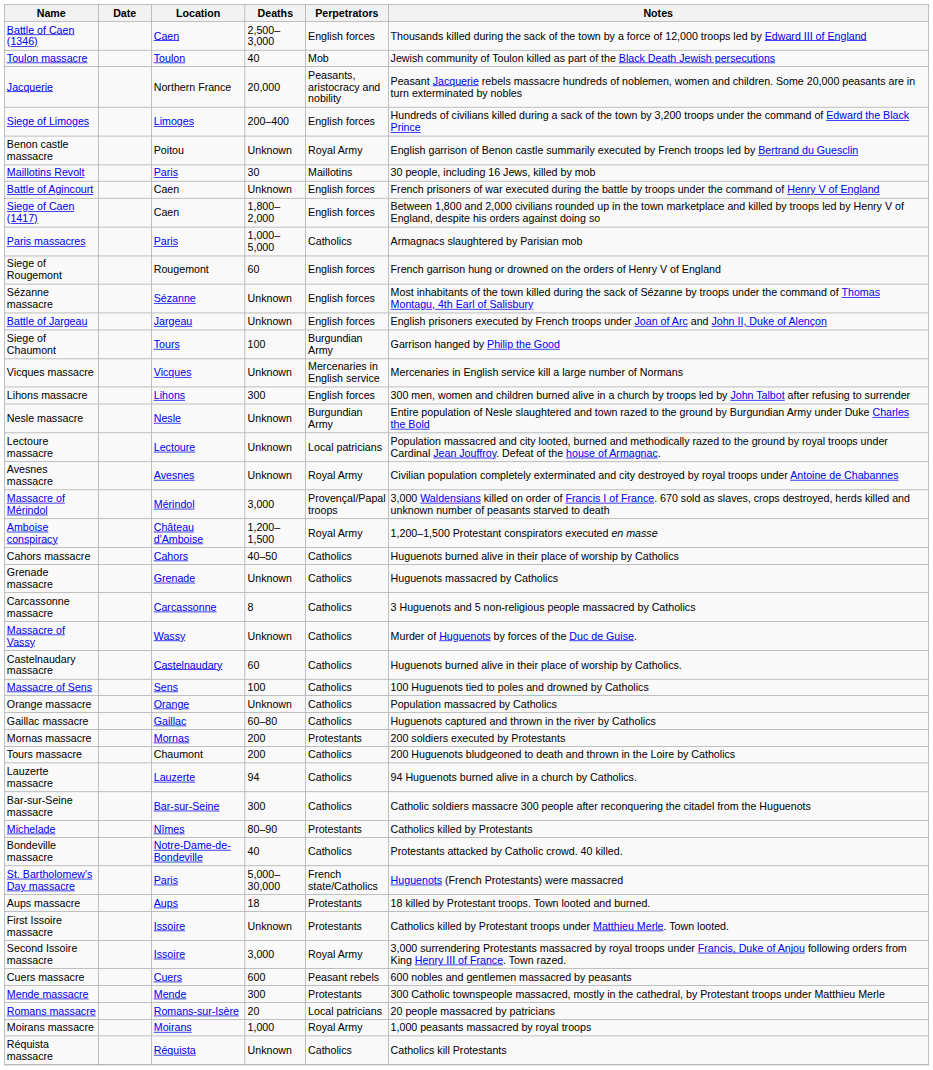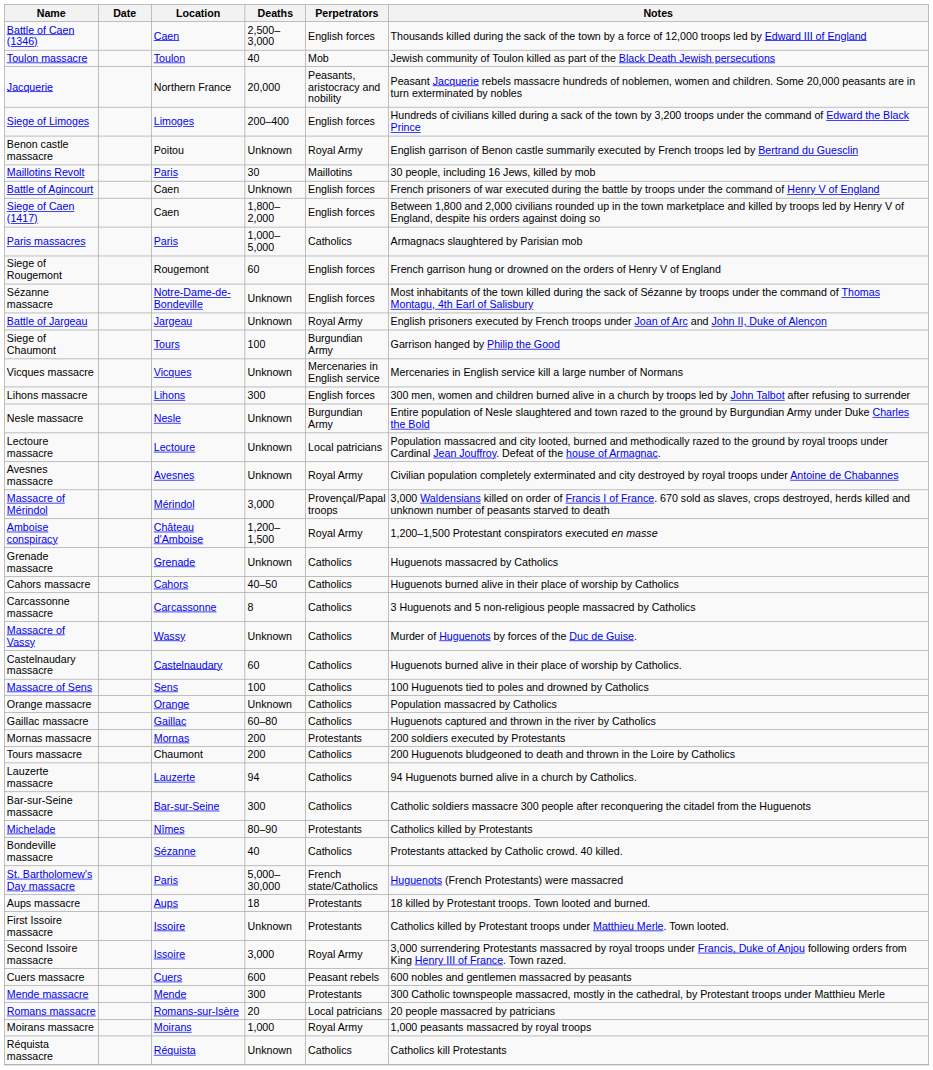Sézanne massacre | Location: Sézanne -> Notre-Dame-de-Bondeville
Battle of Jargeau | Perpetrators: English forces -> Royal Army
rows swapped: Cahors massacre <-> Grenade massacre
Bondeville massacre | Location: Notre-Dame-de-Bondeville -> Sézanne
